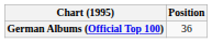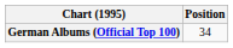German Albums (Official Top 100) | Position: 36 -> 34
